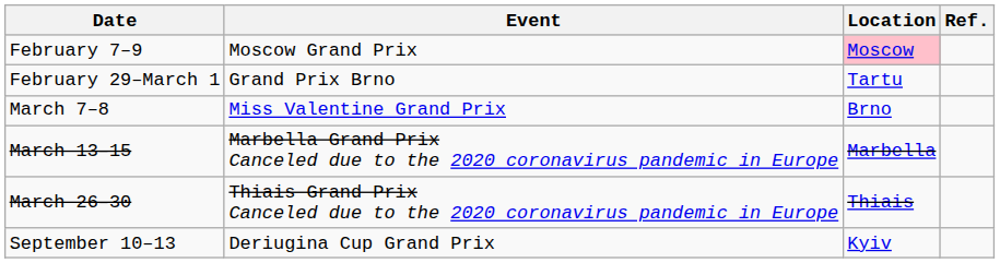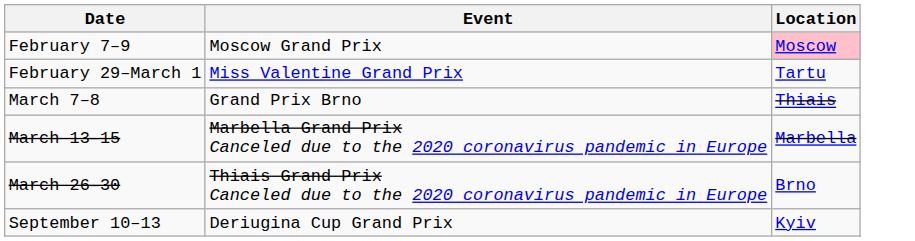- column: Ref.
February 29–March 1 | Event: Grand Prix Brno -> Miss Valentine Grand Prix
March 7–8 | Event: Miss Valentine Grand Prix -> Grand Prix Brno
March 7–8 | Location: Brno -> Thiais
March 26–30 | Location: Thiais -> Brno
